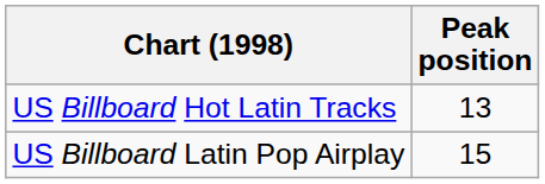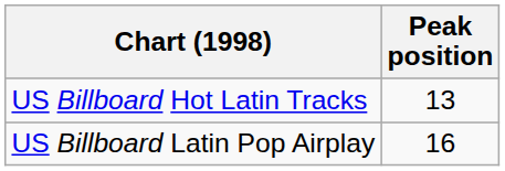US Billboard Latin Pop Airplay | Peak position: 15 -> 16
